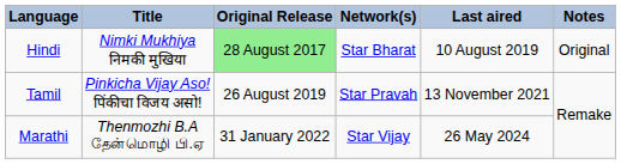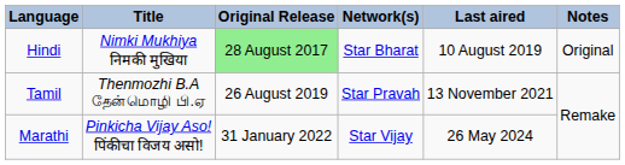Tamil | Title: Pinkicha Vijay Aso! पिंकीचा विजय असो! -> Thenmozhi B.A தேன்மொழி பி.ஏ
Marathi | Title: Thenmozhi B.A தேன்மொழி பி.ஏ -> Pinkicha Vijay Aso! पिंकीचा विजय असो!
